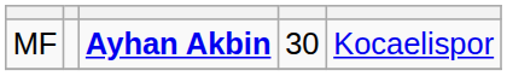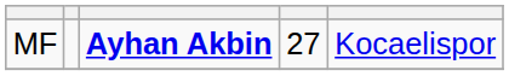MF | column 4: 30 -> 27
